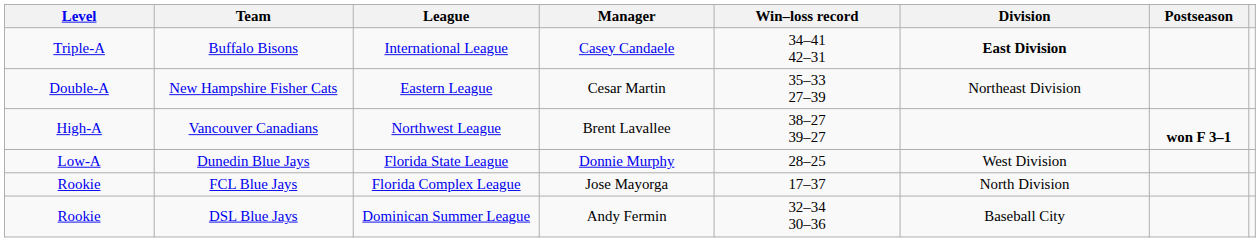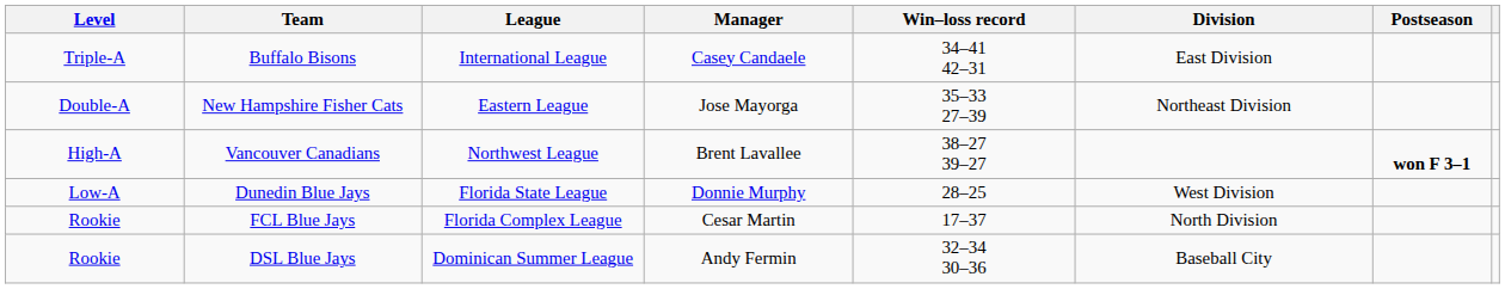Buffalo Bisons | Division: bold -> normal
New Hampshire Fisher Cats | Manager: Cesar Martin -> Jose Mayorga
FCL Blue Jays | Manager: Jose Mayorga -> Cesar Martin
